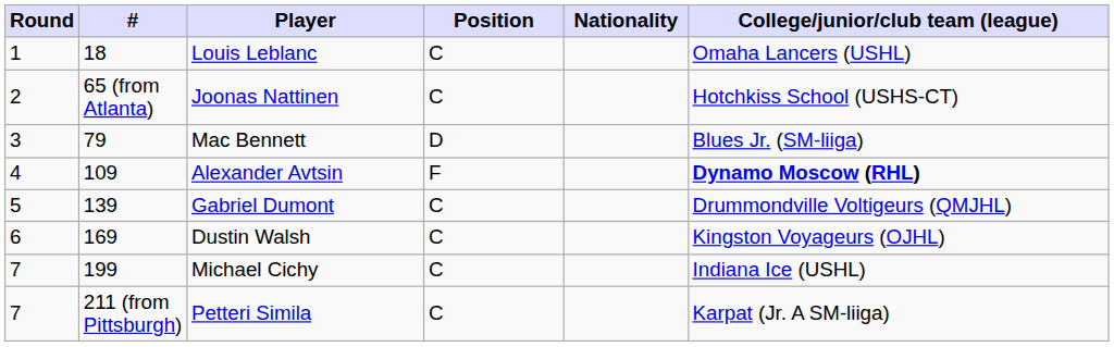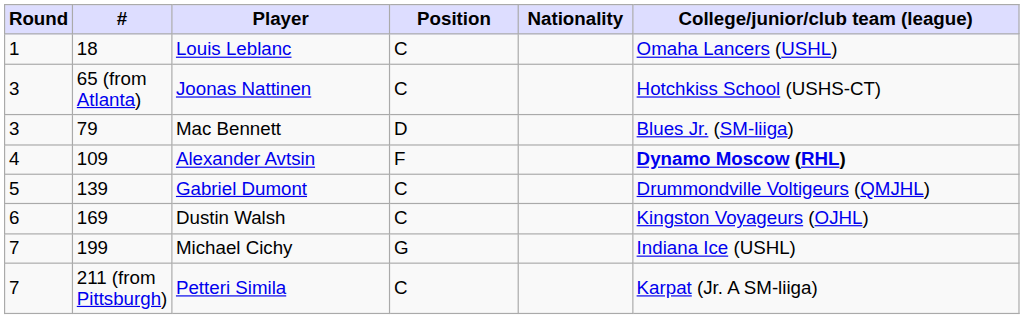Joonas Nattinen | Round: 2 -> 3
Michael Cichy | Position: C -> G
